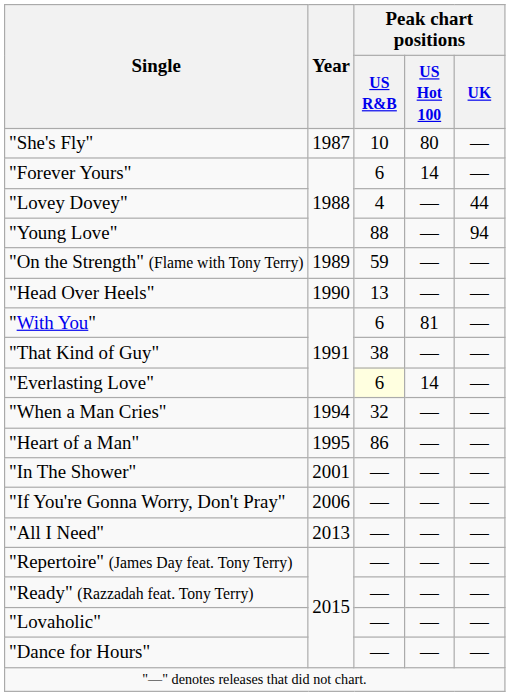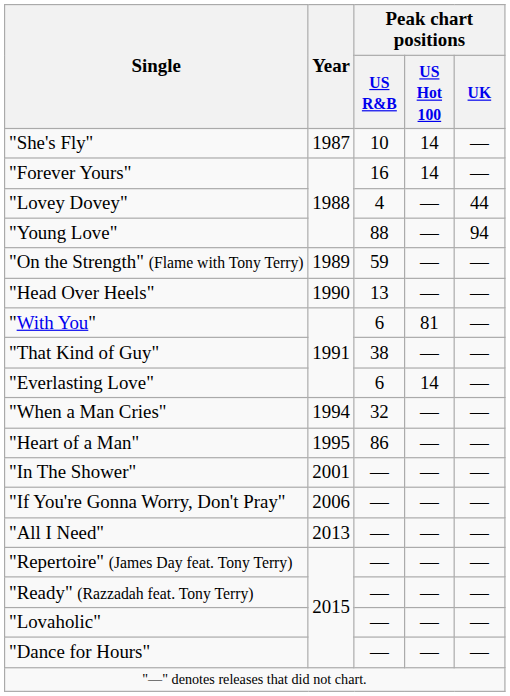"She's Fly" | Peak chart positions / US Hot 100: 80 -> 14
"Forever Yours" | Peak chart positions / US R&B: 6 -> 16
"Everlasting Love" | Peak chart positions / US R&B: lightyellow background -> no background
